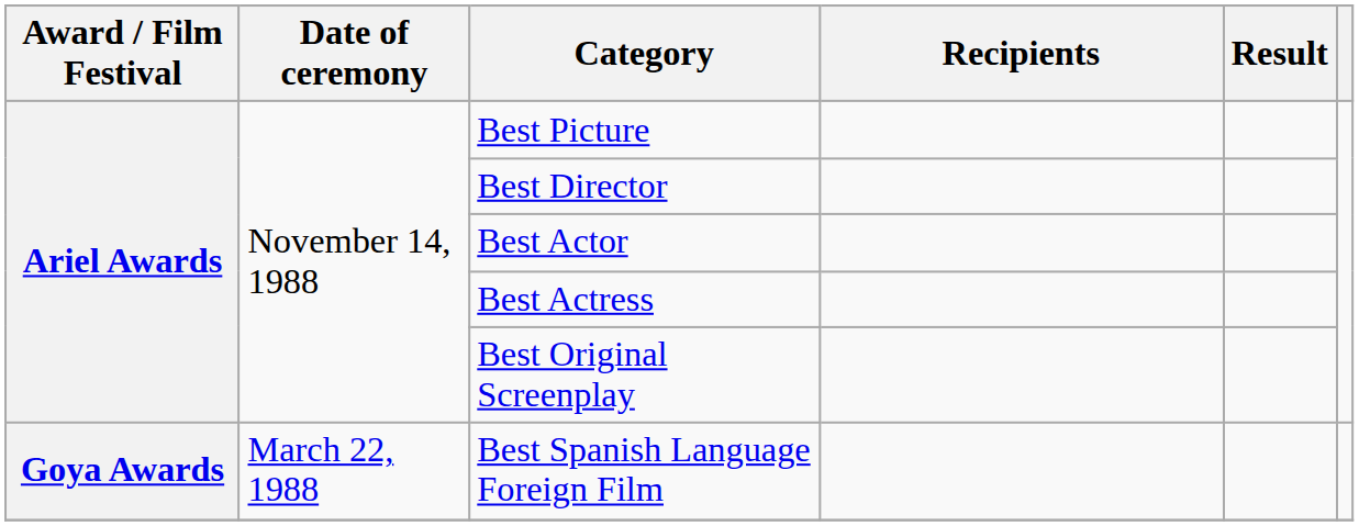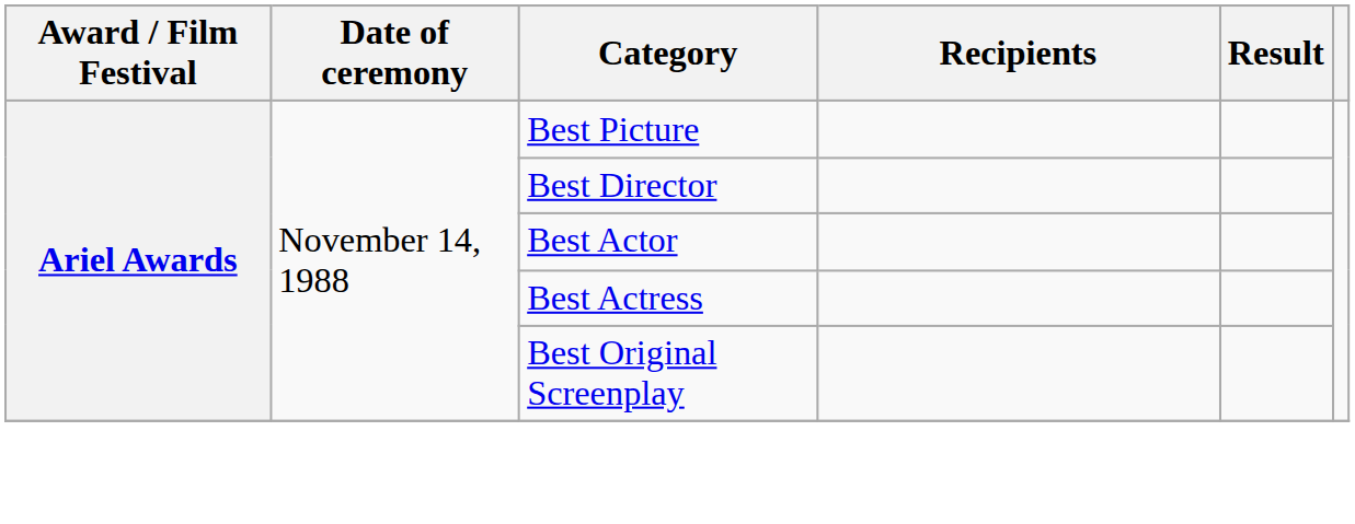- row: Goya Awards | March 22, 1988 | Best Spanish Language Foreign Film
